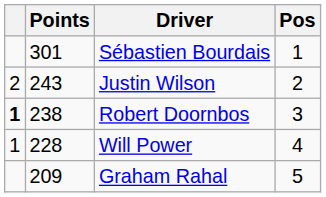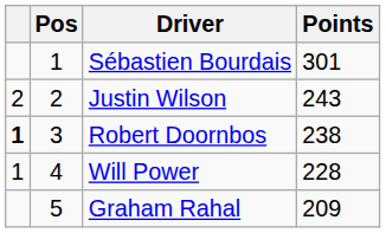columns swapped: Pos <-> Points
